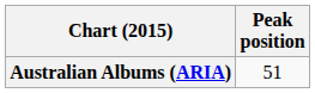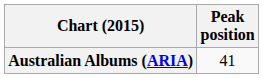Australian Albums (ARIA) | Peak position: 51 -> 41
